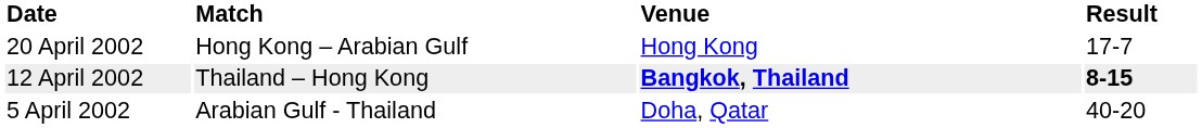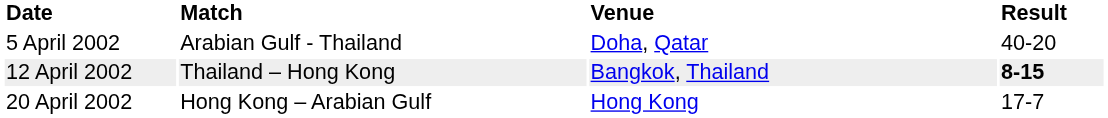rows swapped: 5 April 2002 <-> 20 April 2002
12 April 2002 | Venue: bold -> normal
